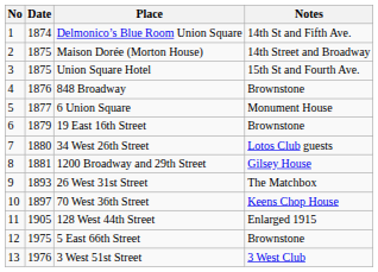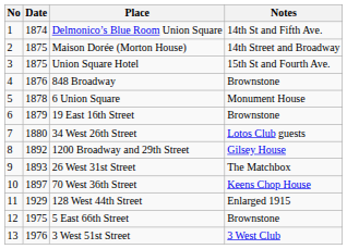6 Union Square | Date: 1877 -> 1878
1200 Broadway and 29th Street | Date: 1881 -> 1892
128 West 44th Street | Date: 1905 -> 1929
